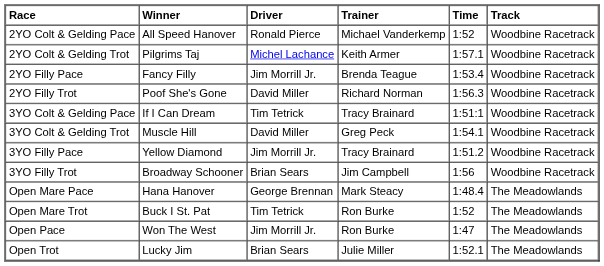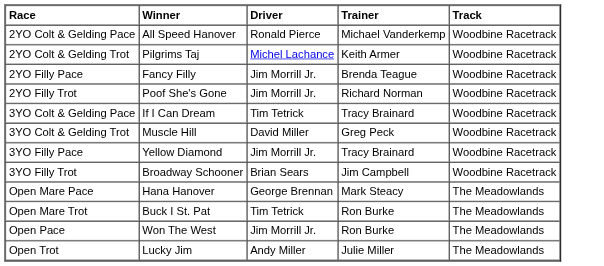- column: Time | 1:52 | 1:57.1 | 1:53.4 | 1:56.3 | 1:51:1 | 1:54.1 | 1:51.2 | 1:56 | 1:48.4 | 1:52 | 1:47 | 1:52.1
2YO Filly Trot | Driver: David Miller -> Jim Morrill Jr.
Open Trot | Driver: Brian Sears -> Andy Miller
